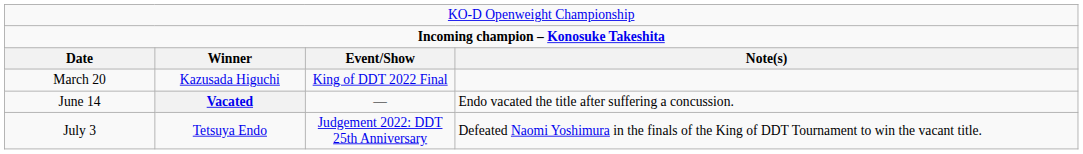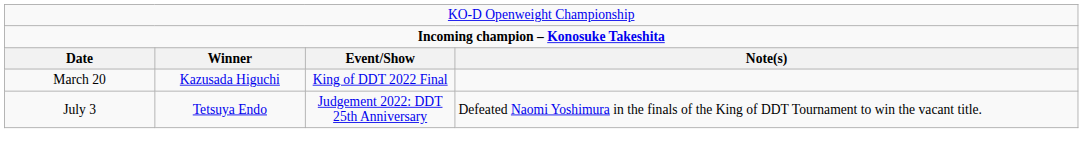- row: June 14 | Vacated | — | Endo vacated the title after suffering a concussion.
